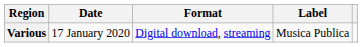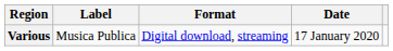columns swapped: Date <-> Label
